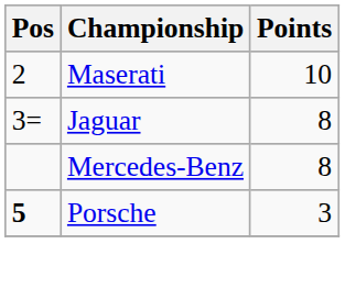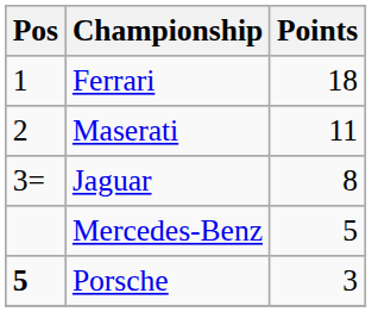+ row: 1 | Ferrari | 18
Maserati | Points: 10 -> 11
Mercedes-Benz | Points: 8 -> 5
